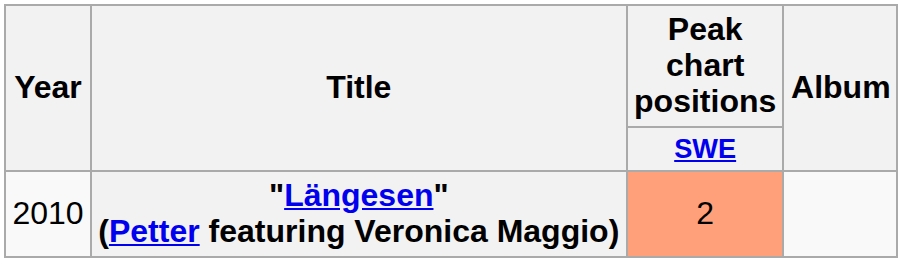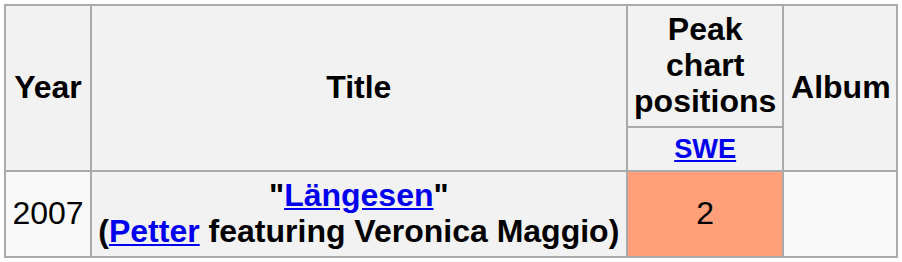"Längesen" (Petter featuring Veronica Maggio) | Year: 2010 -> 2007
